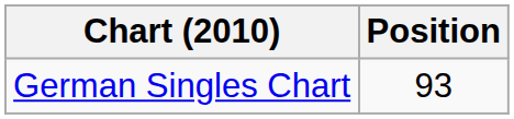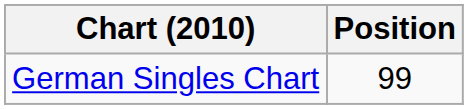German Singles Chart | Position: 93 -> 99
